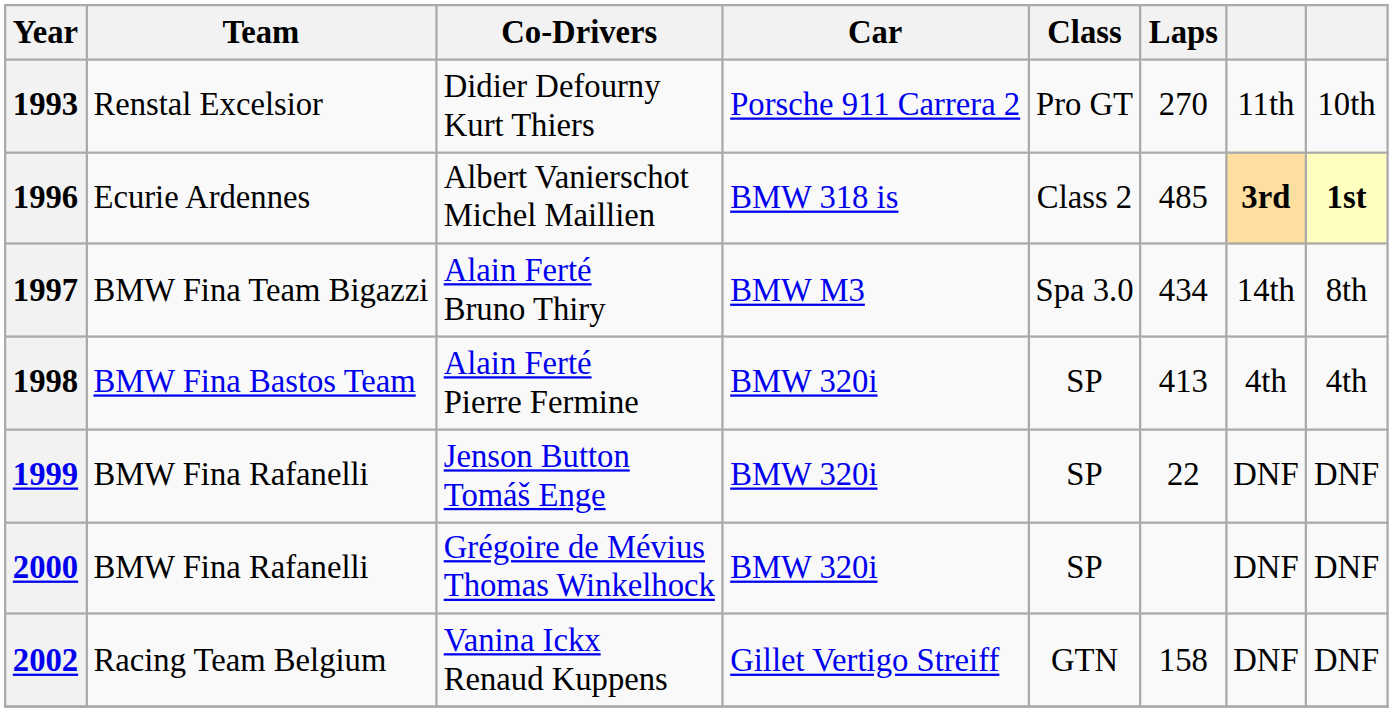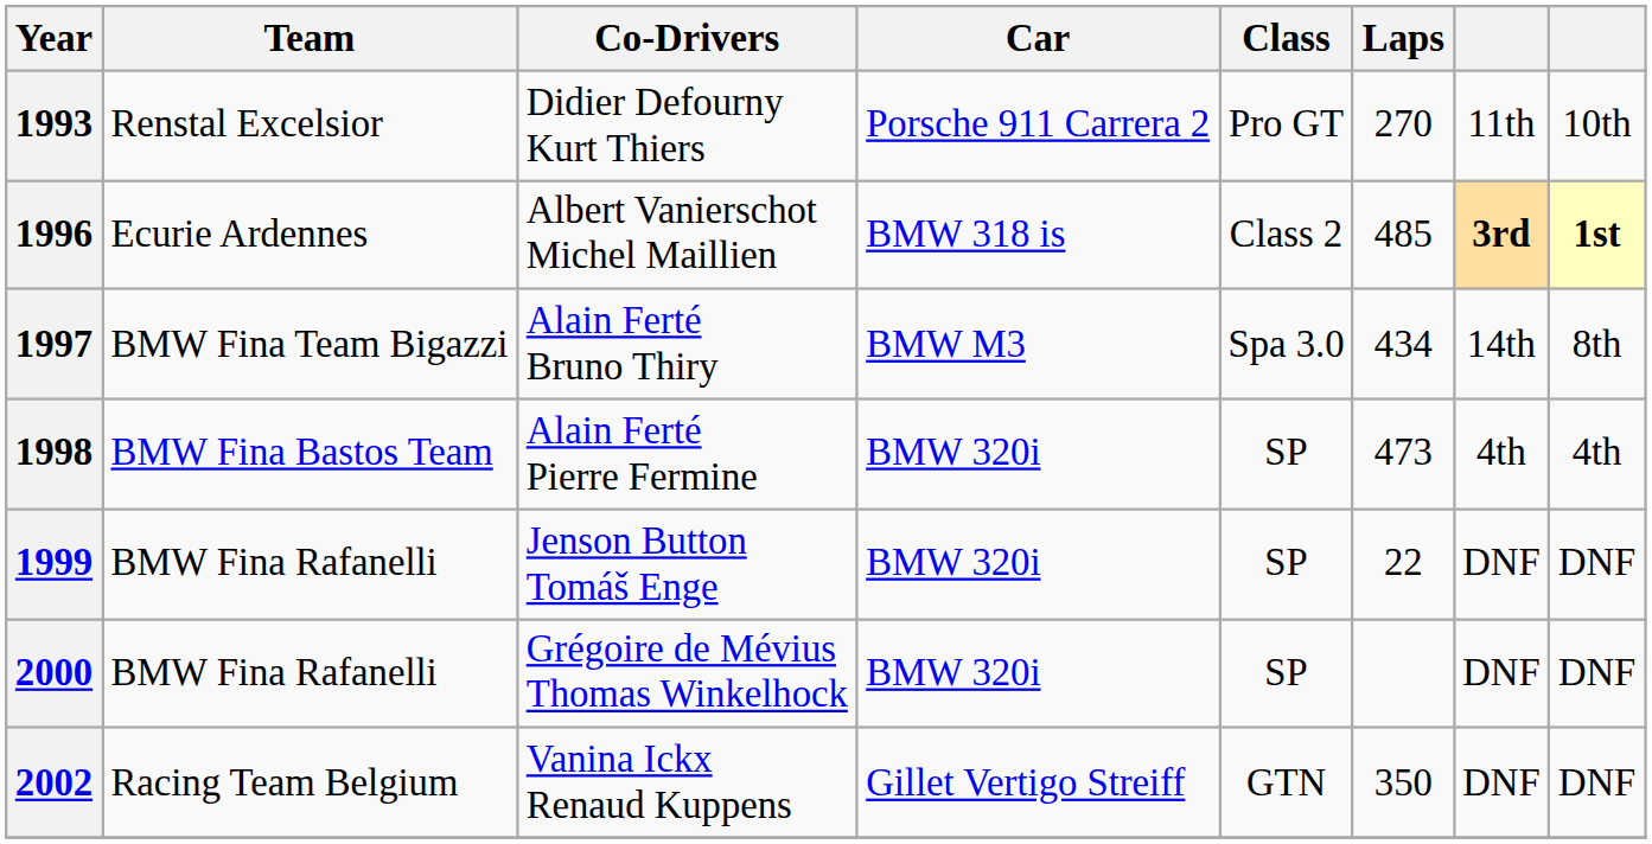1998 | Laps: 413 -> 473
2002 | Laps: 158 -> 350
